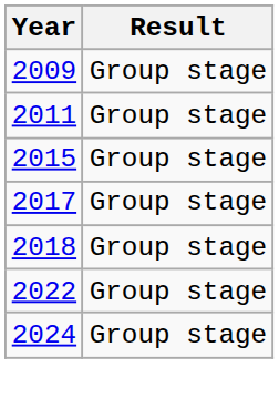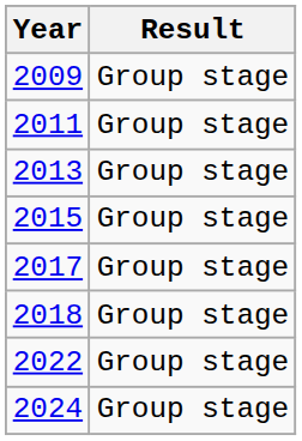+ row: 2013 | Group stage
